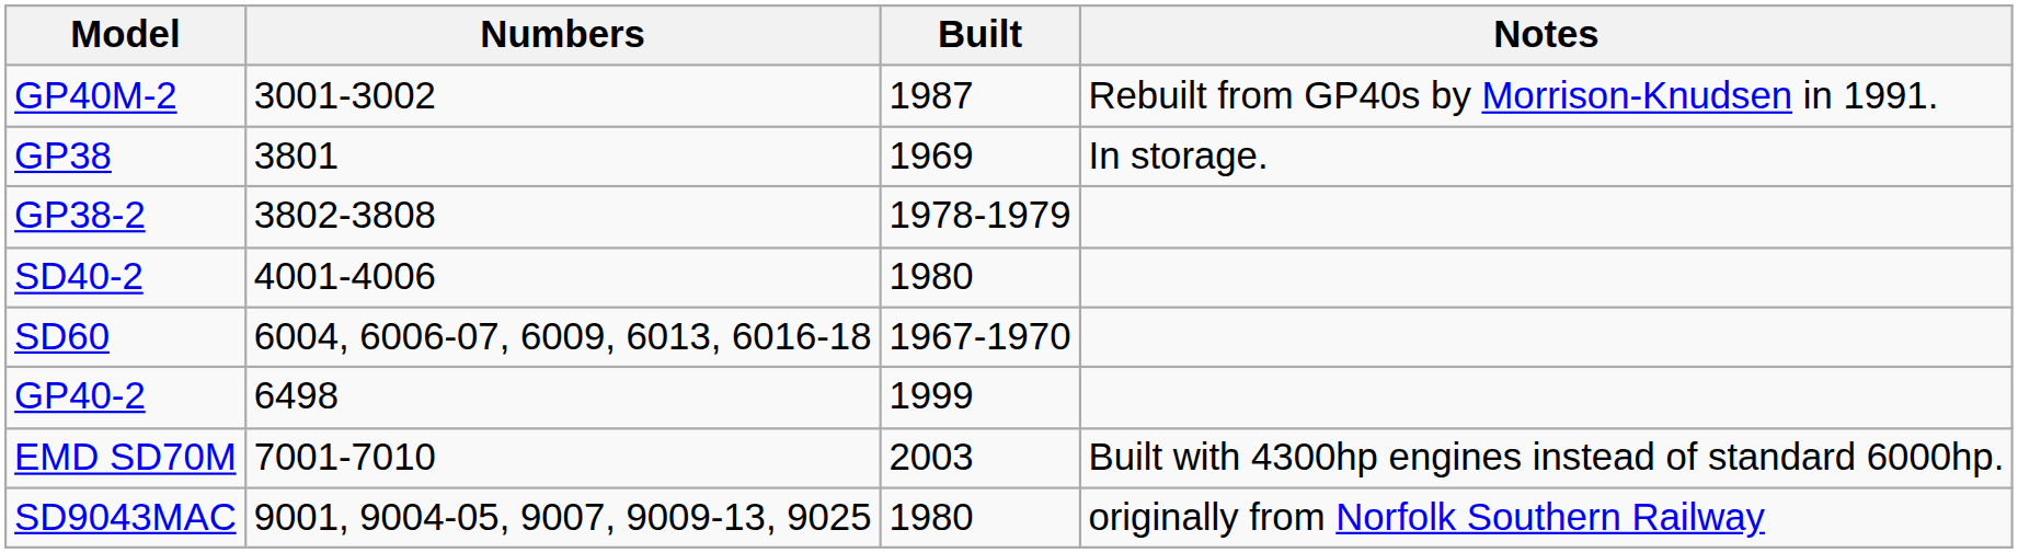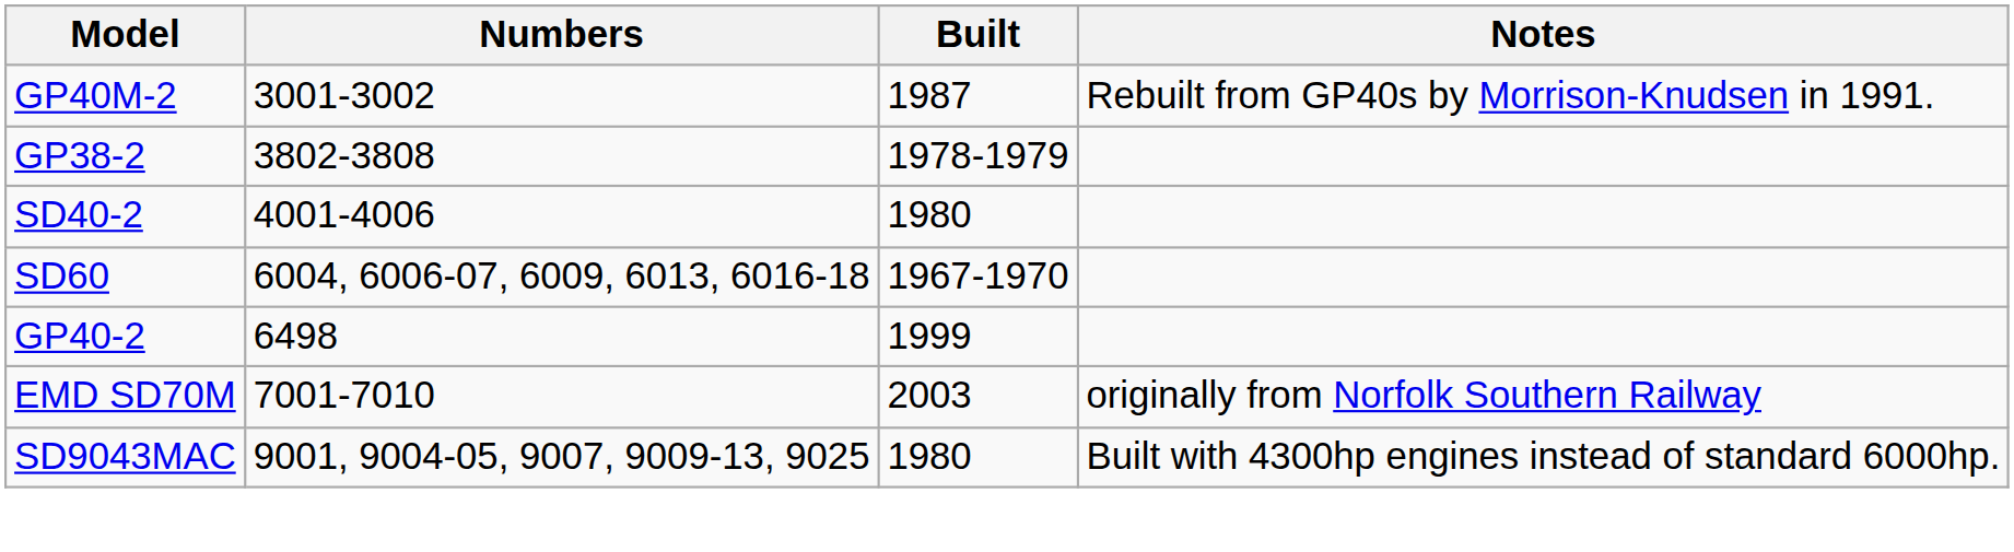- row: GP38 | 3801 | 1969 | In storage.
EMD SD70M | Notes: Built with 4300hp engines instead of standard 6000hp. -> originally from Norfolk Southern Railway
SD9043MAC | Notes: originally from Norfolk Southern Railway -> Built with 4300hp engines instead of standard 6000hp.
